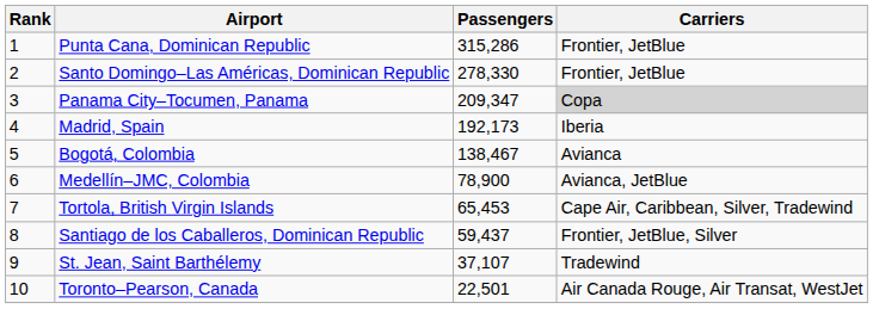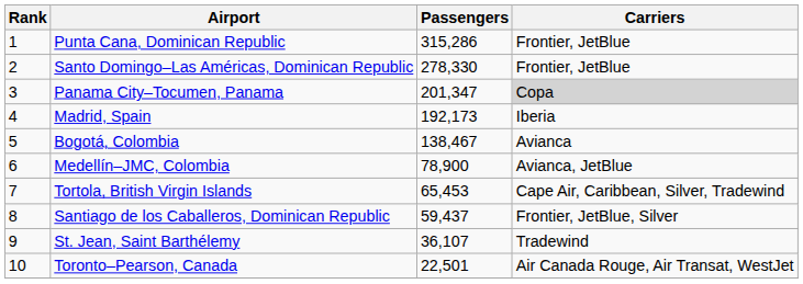Panama City–Tocumen, Panama | Passengers: 209,347 -> 201,347
St. Jean, Saint Barthélemy | Passengers: 37,107 -> 36,107
